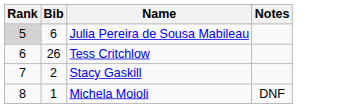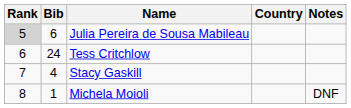+ column: Country
Tess Critchlow | Bib: 26 -> 24
Stacy Gaskill | Bib: 2 -> 4
